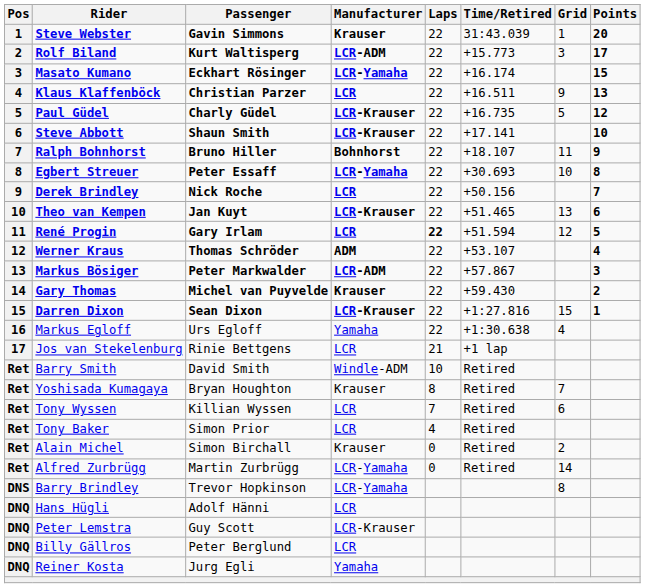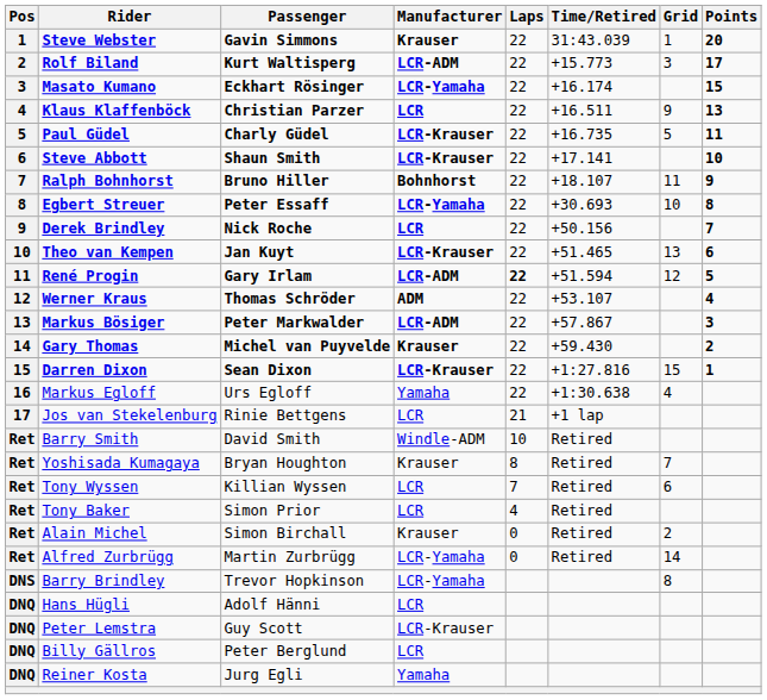Paul Güdel | Points: 12 -> 11
René Progin | Manufacturer: LCR -> LCR-ADM
